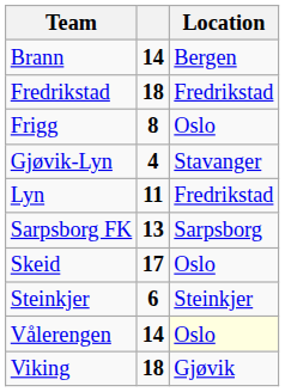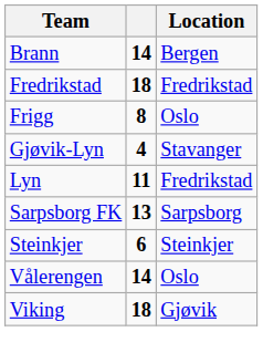- row: Skeid | 17 | Oslo
Vålerengen | Location: lightyellow background -> no background
